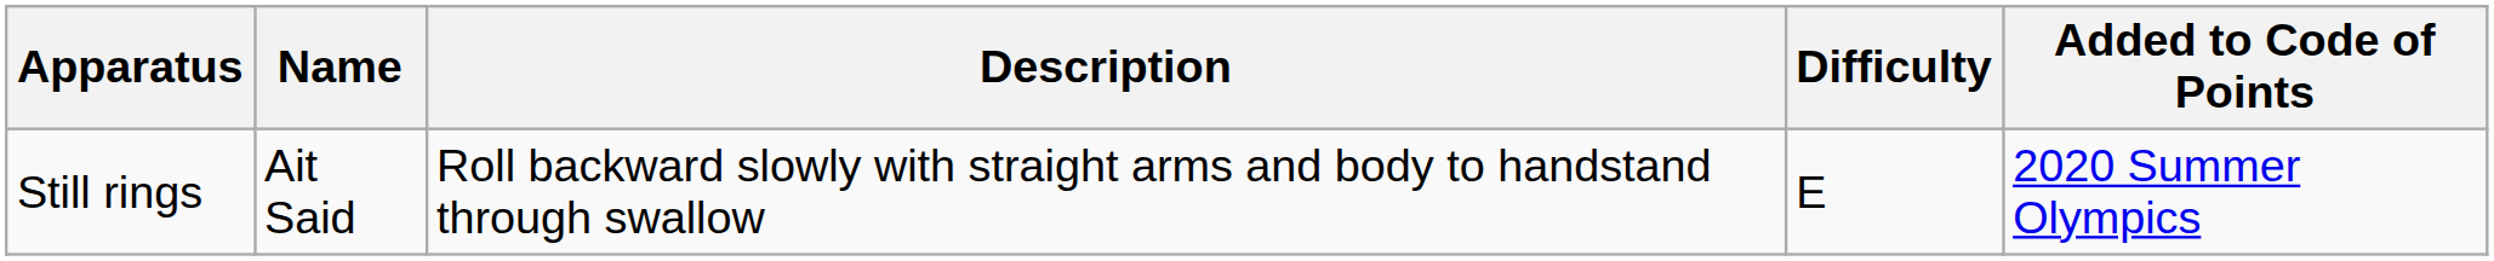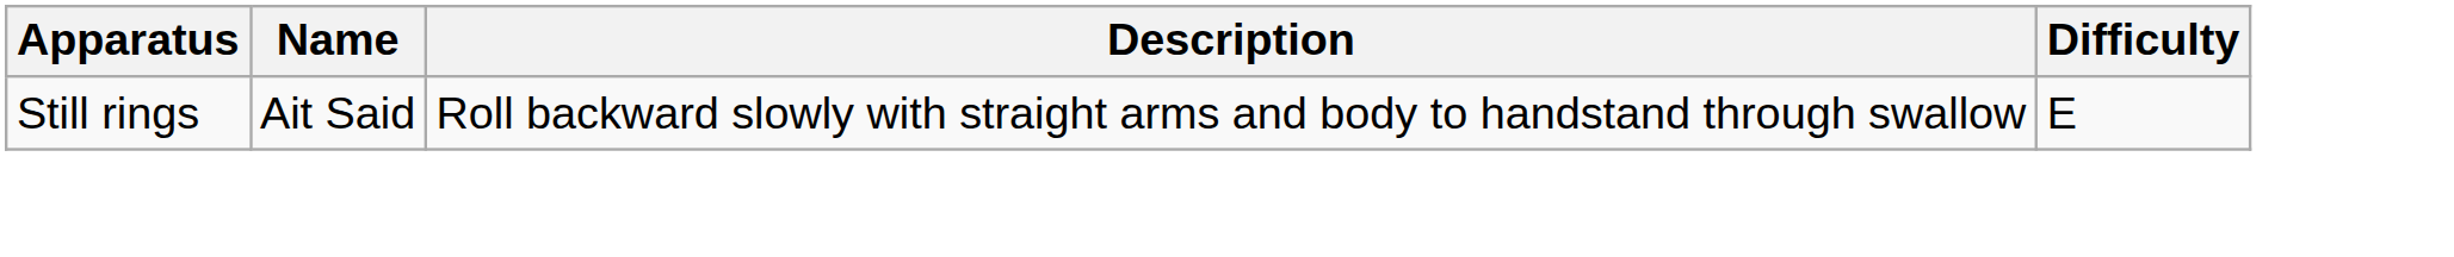- column: Added to Code of Points | 2020 Summer Olympics
